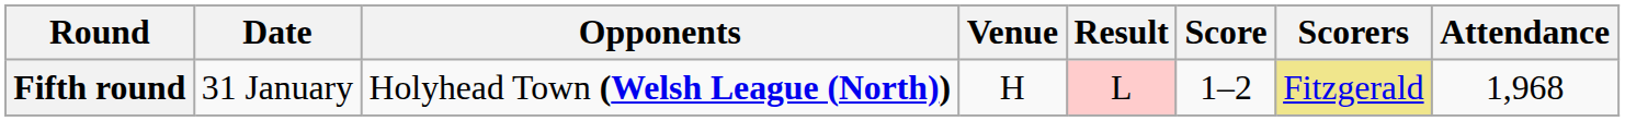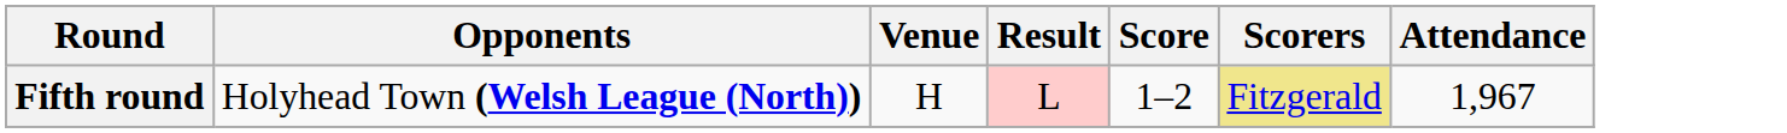- column: Date | 31 January
Fifth round | Attendance: 1,968 -> 1,967
